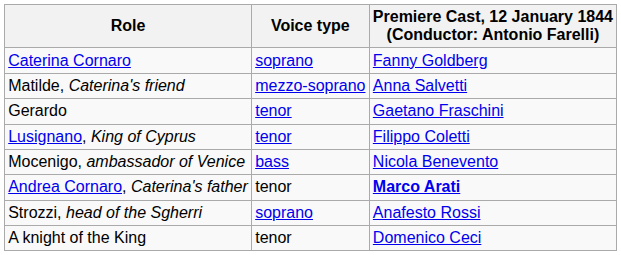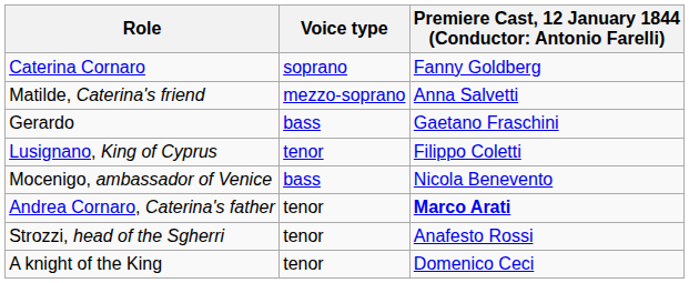Gerardo | Voice type: tenor -> bass
Strozzi, head of the Sgherri | Voice type: soprano -> tenor
